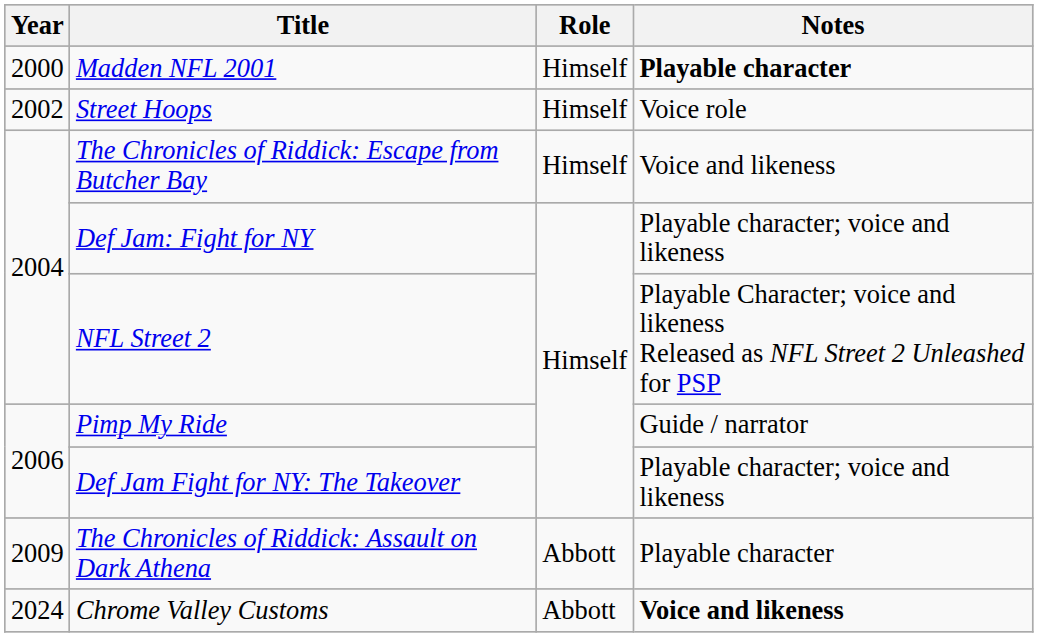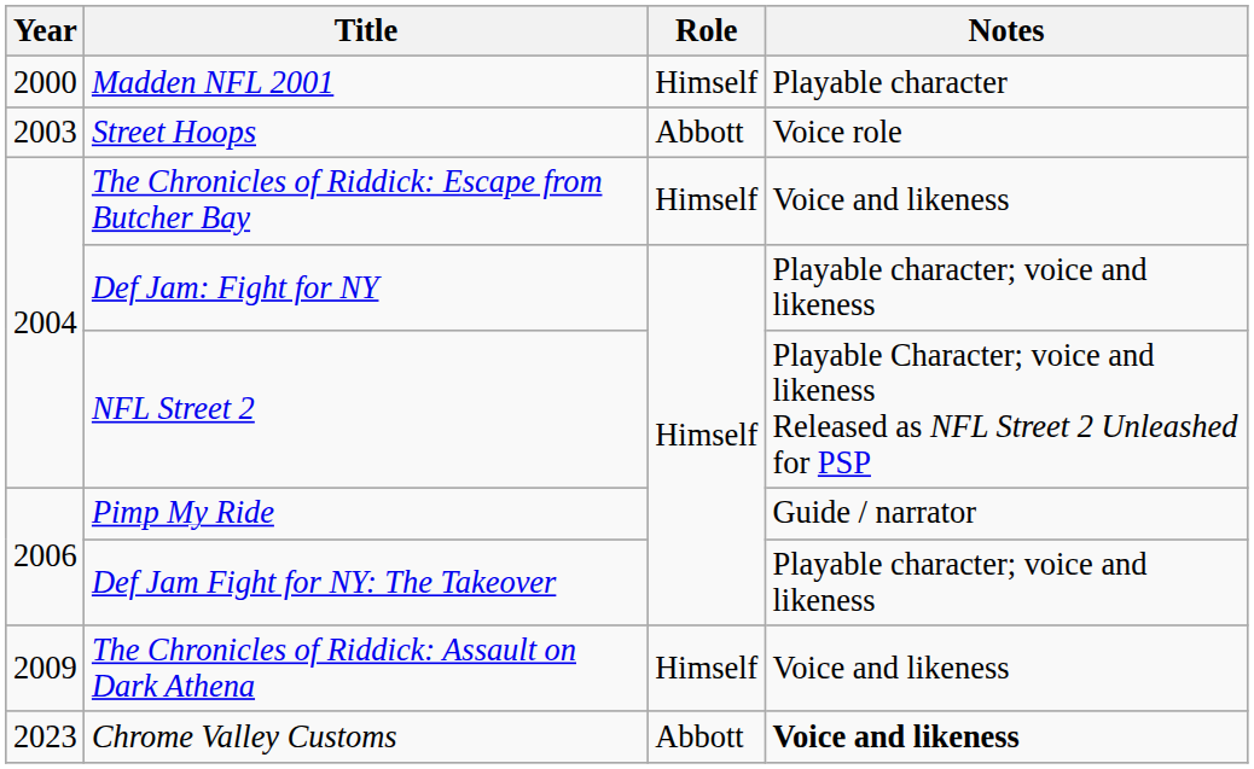Madden NFL 2001 | Notes: bold -> normal
Street Hoops | Year: 2002 -> 2003
Street Hoops | Role: Himself -> Abbott
The Chronicles of Riddick: Assault on Dark Athena | Role: Abbott -> Himself
The Chronicles of Riddick: Assault on Dark Athena | Notes: Playable character -> Voice and likeness
Chrome Valley Customs | Year: 2024 -> 2023
